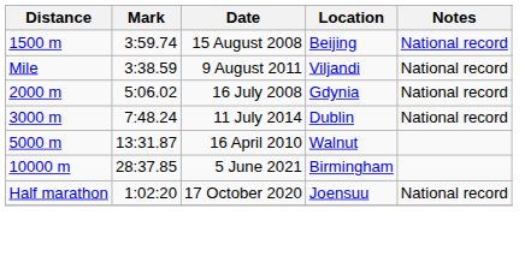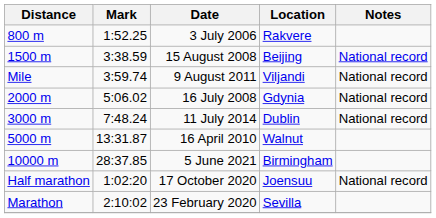+ row: 800 m | 1:52.25 | 3 July 2006 | Rakvere
15 August 2008 | Mark: 3:59.74 -> 3:38.59
9 August 2011 | Mark: 3:38.59 -> 3:59.74
+ row: Marathon | 2:10:02 | 23 February 2020 | Sevilla
